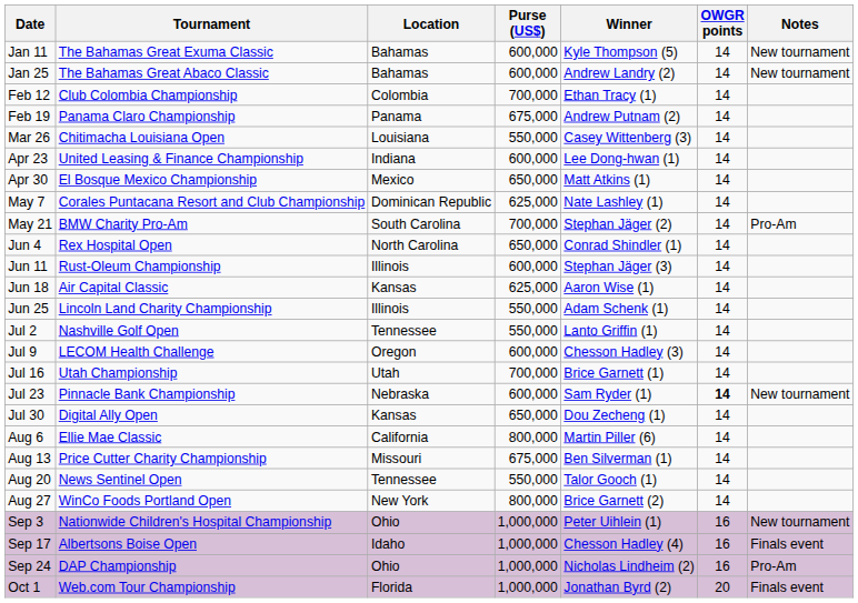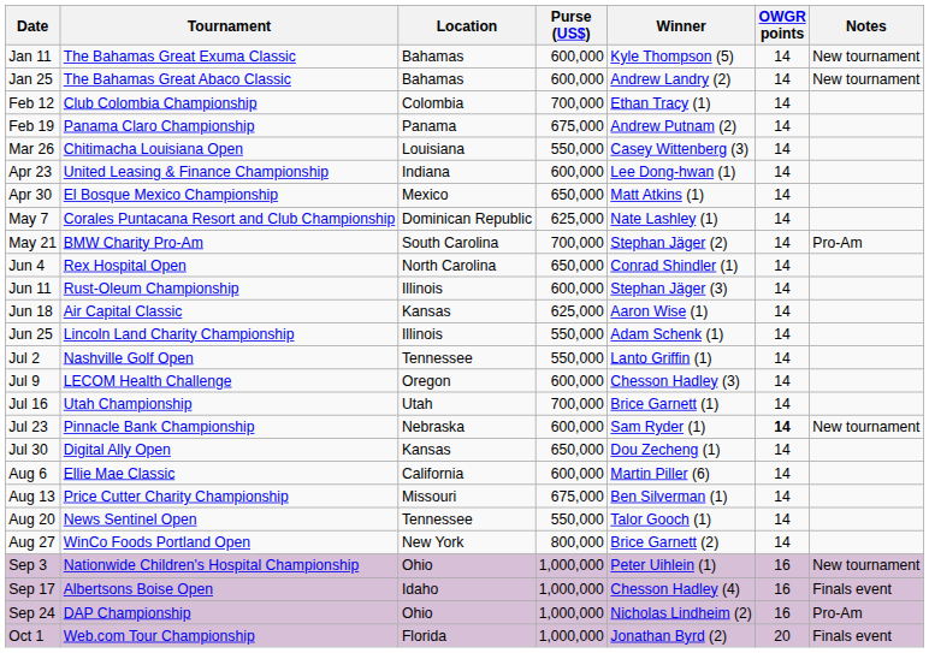Aug 6 | Purse (US$): 800,000 -> 600,000
